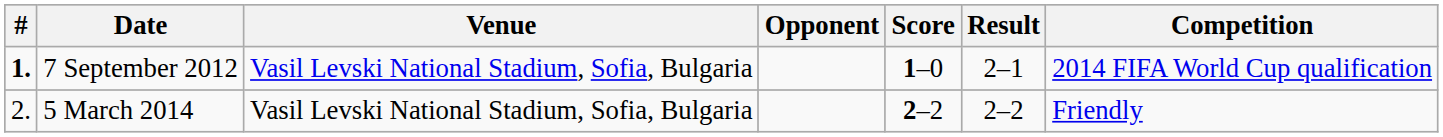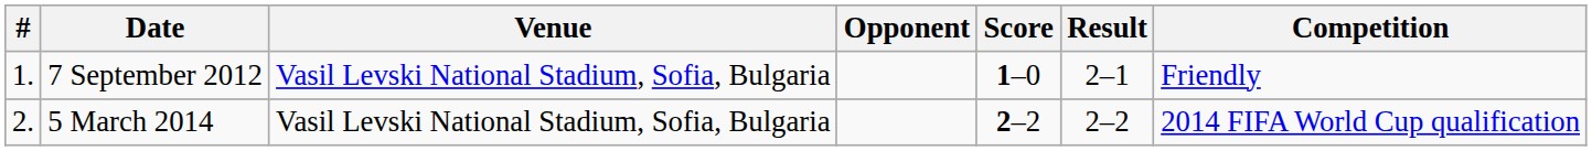7 September 2012 | #: bold -> normal
7 September 2012 | Competition: 2014 FIFA World Cup qualification -> Friendly
5 March 2014 | Competition: Friendly -> 2014 FIFA World Cup qualification
